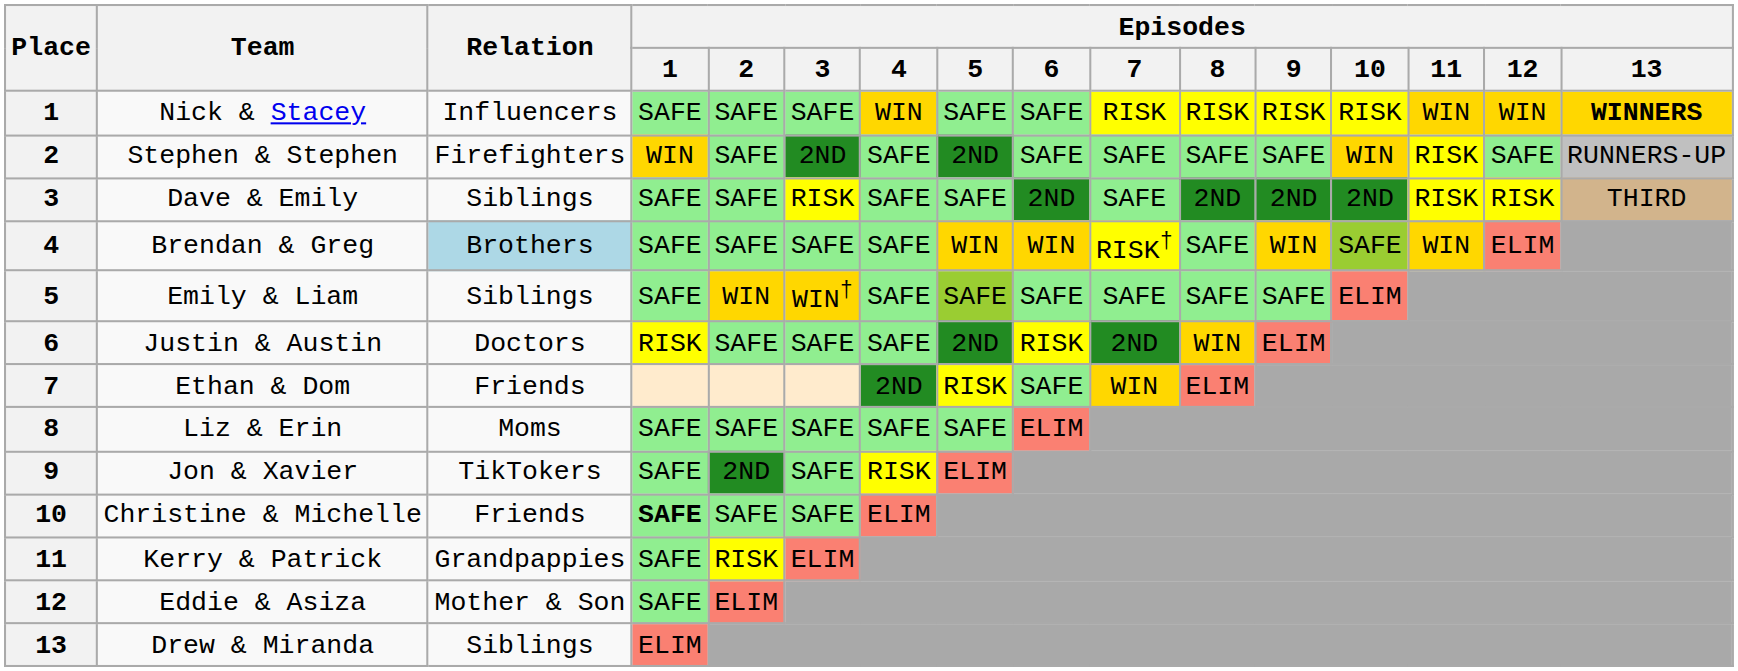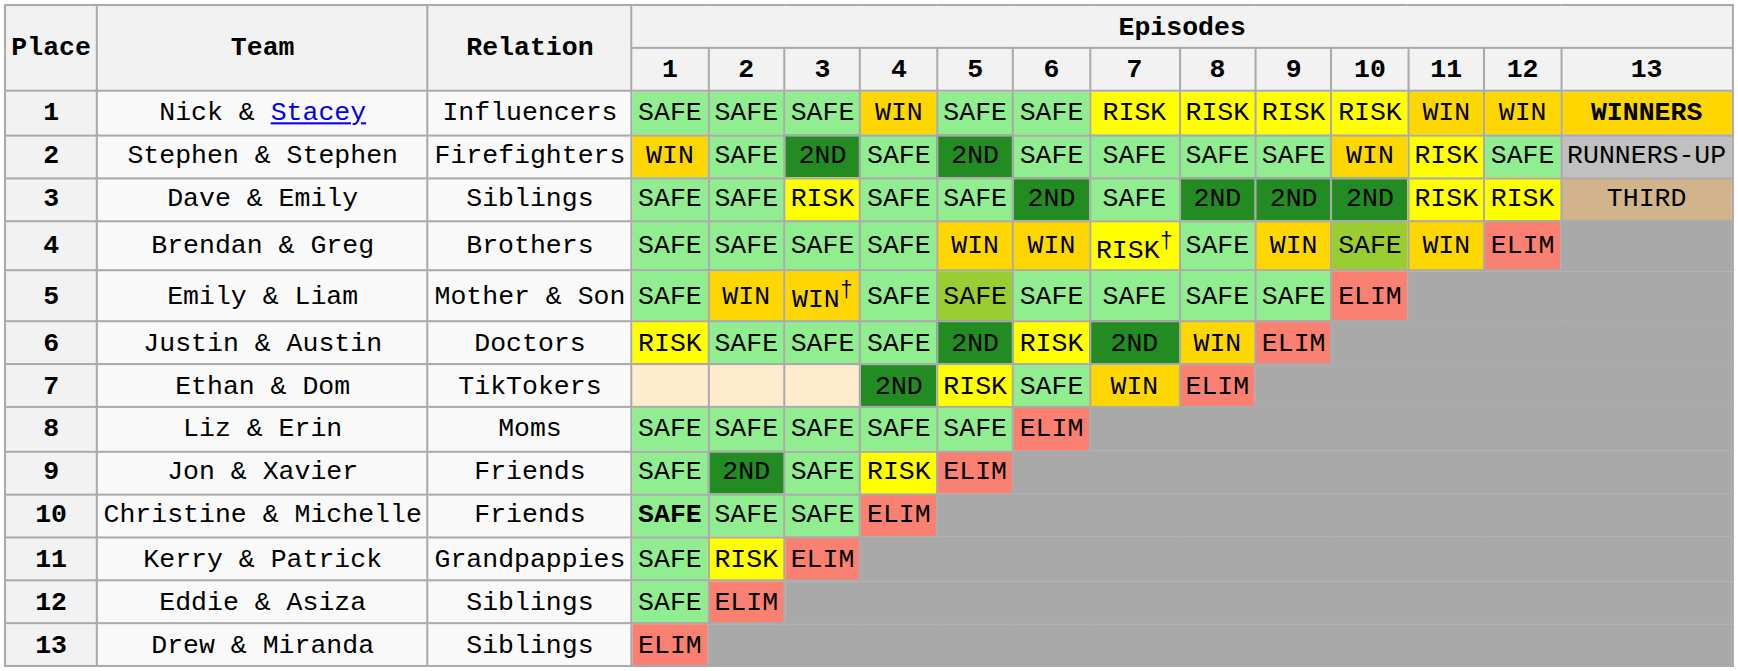Brendan & Greg | Relation: lightblue background -> no background
Emily & Liam | Relation: Siblings -> Mother & Son
Ethan & Dom | Relation: Friends -> TikTokers
Jon & Xavier | Relation: TikTokers -> Friends
Eddie & Asiza | Relation: Mother & Son -> Siblings
